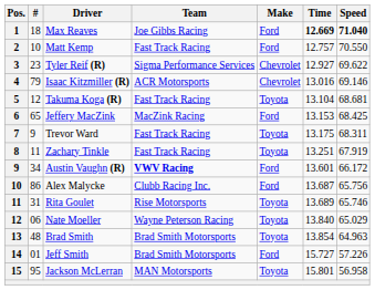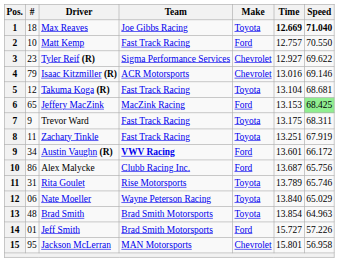Max Reaves | Make: Ford -> Toyota
Jeffery MacZink | Speed: no background -> lightgreen background
Rita Goulet | Time: 13.689 -> 13.789
Jackson McLerran | Make: Toyota -> Chevrolet
